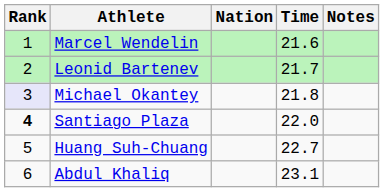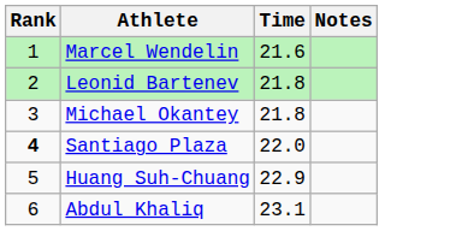- column: Nation
Leonid Bartenev | Time: 21.7 -> 21.8
Michael Okantey | Rank: lavender background -> no background
Huang Suh-Chuang | Time: 22.7 -> 22.9
